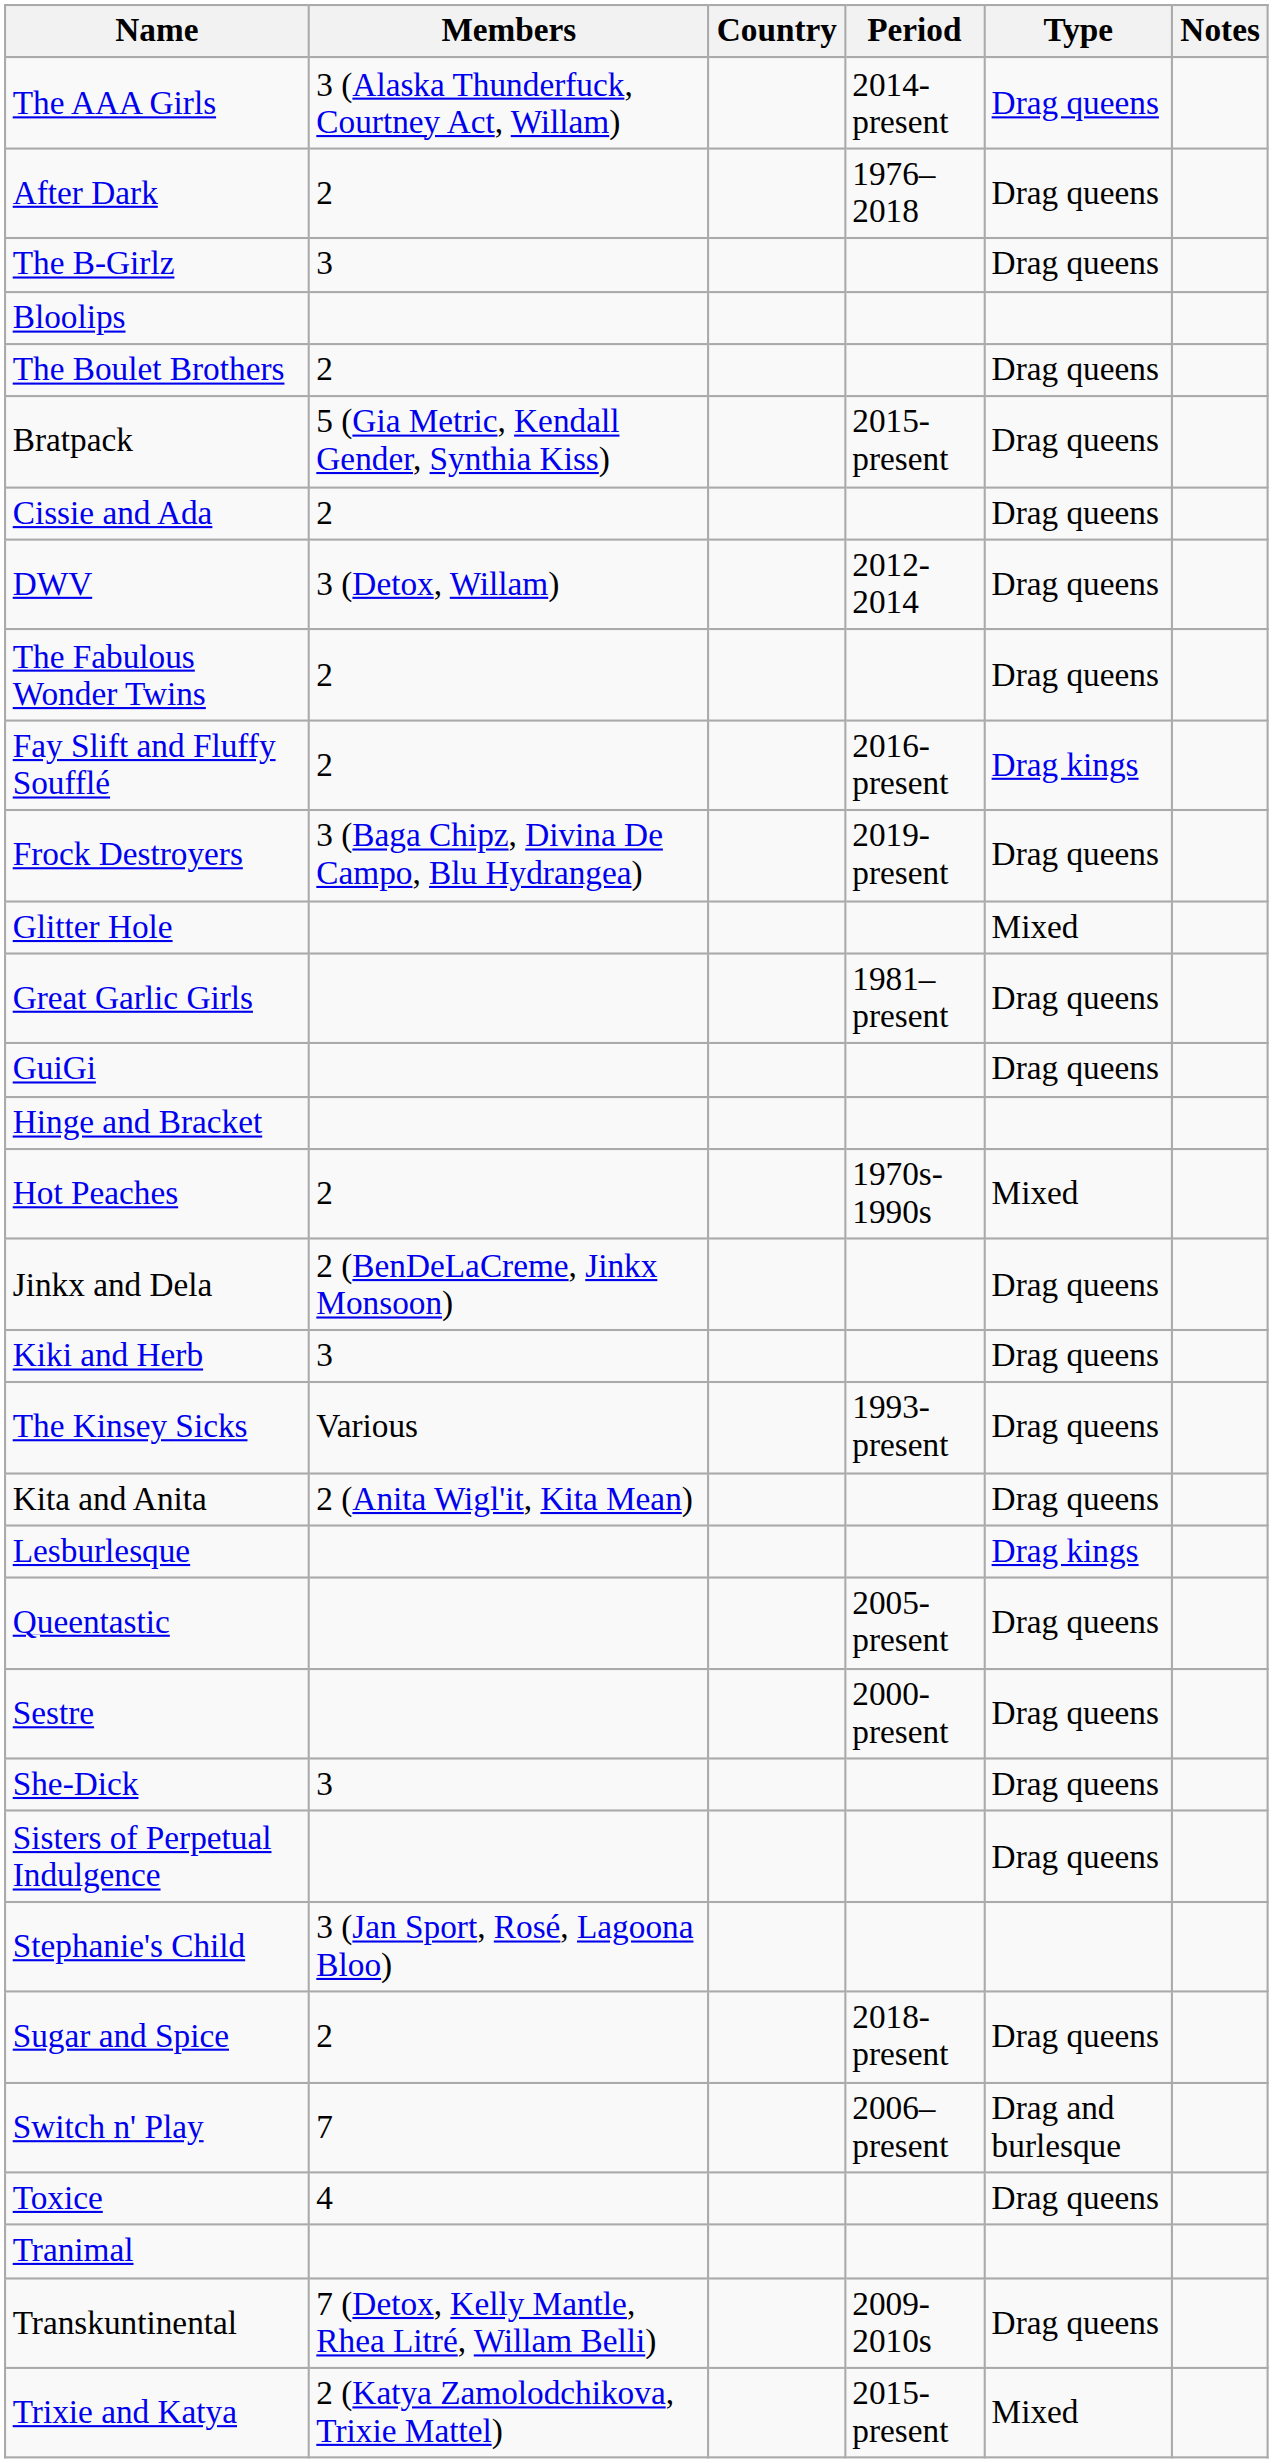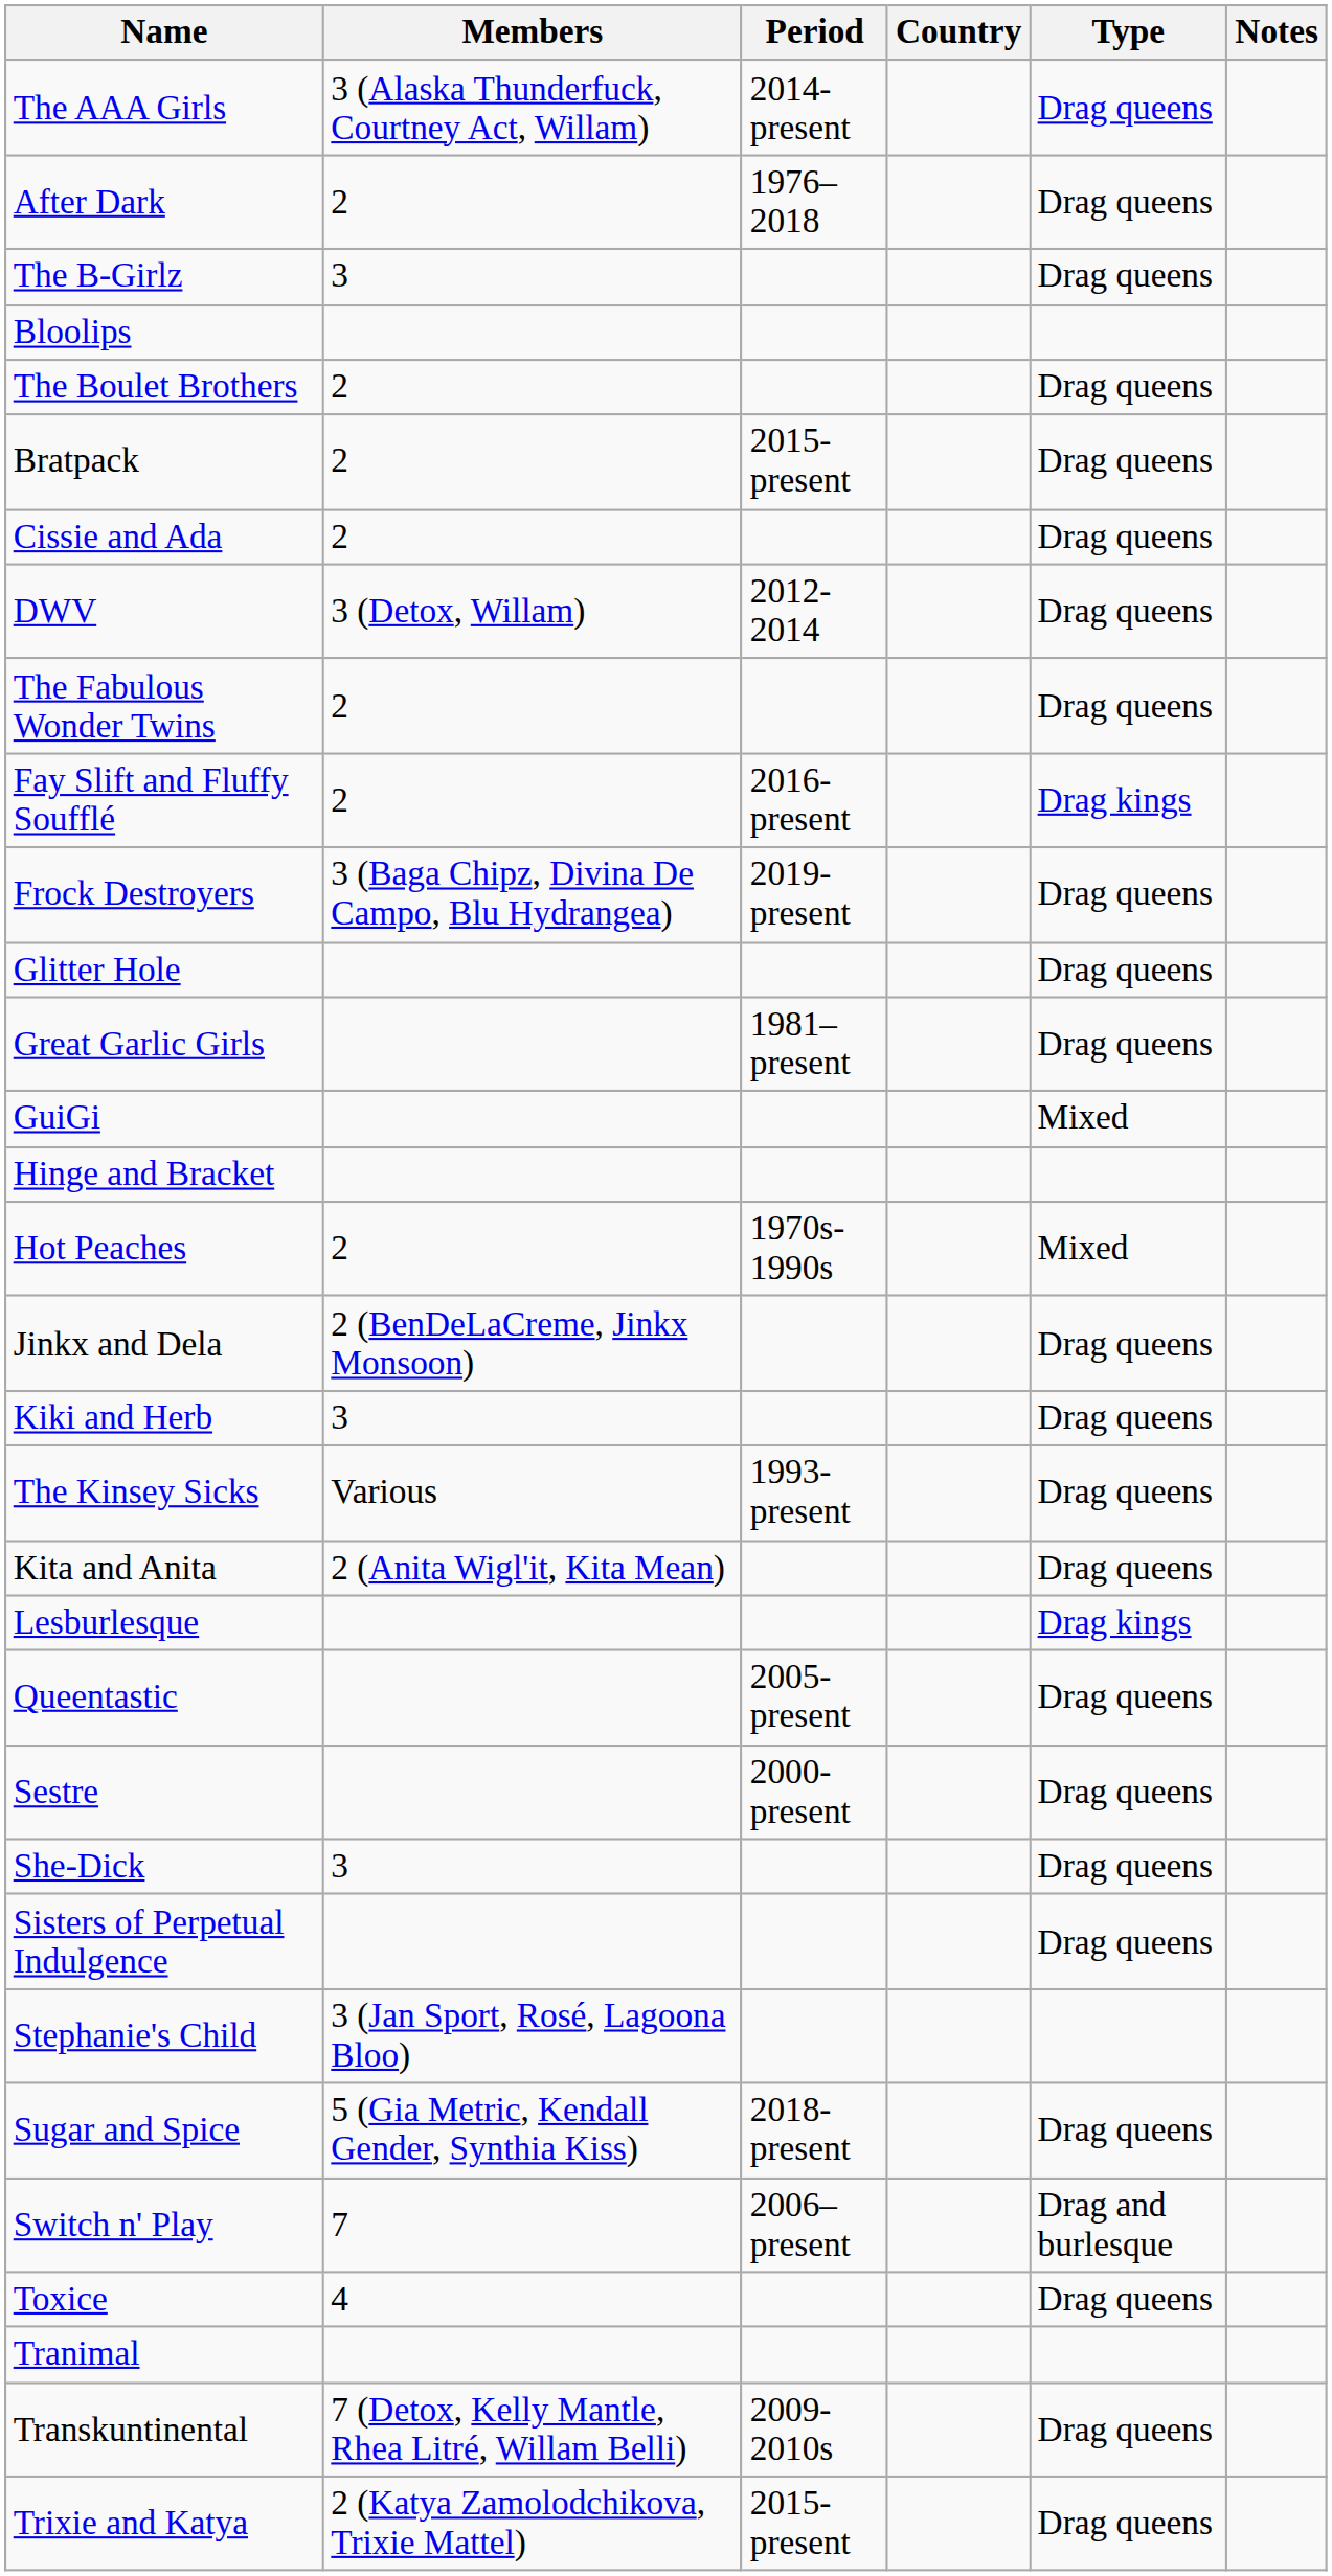columns swapped: Country <-> Period
Bratpack | Members: 5 (Gia Metric, Kendall Gender, Synthia Kiss) -> 2
Glitter Hole | Type: Mixed -> Drag queens
GuiGi | Type: Drag queens -> Mixed
Sugar and Spice | Members: 2 -> 5 (Gia Metric, Kendall Gender, Synthia Kiss)
Trixie and Katya | Type: Mixed -> Drag queens
